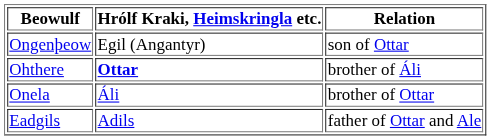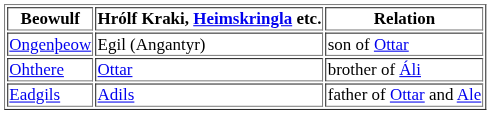Ohthere | Hrólf Kraki, Heimskringla etc.: bold -> normal
- row: Onela | Áli | brother of Ottar
